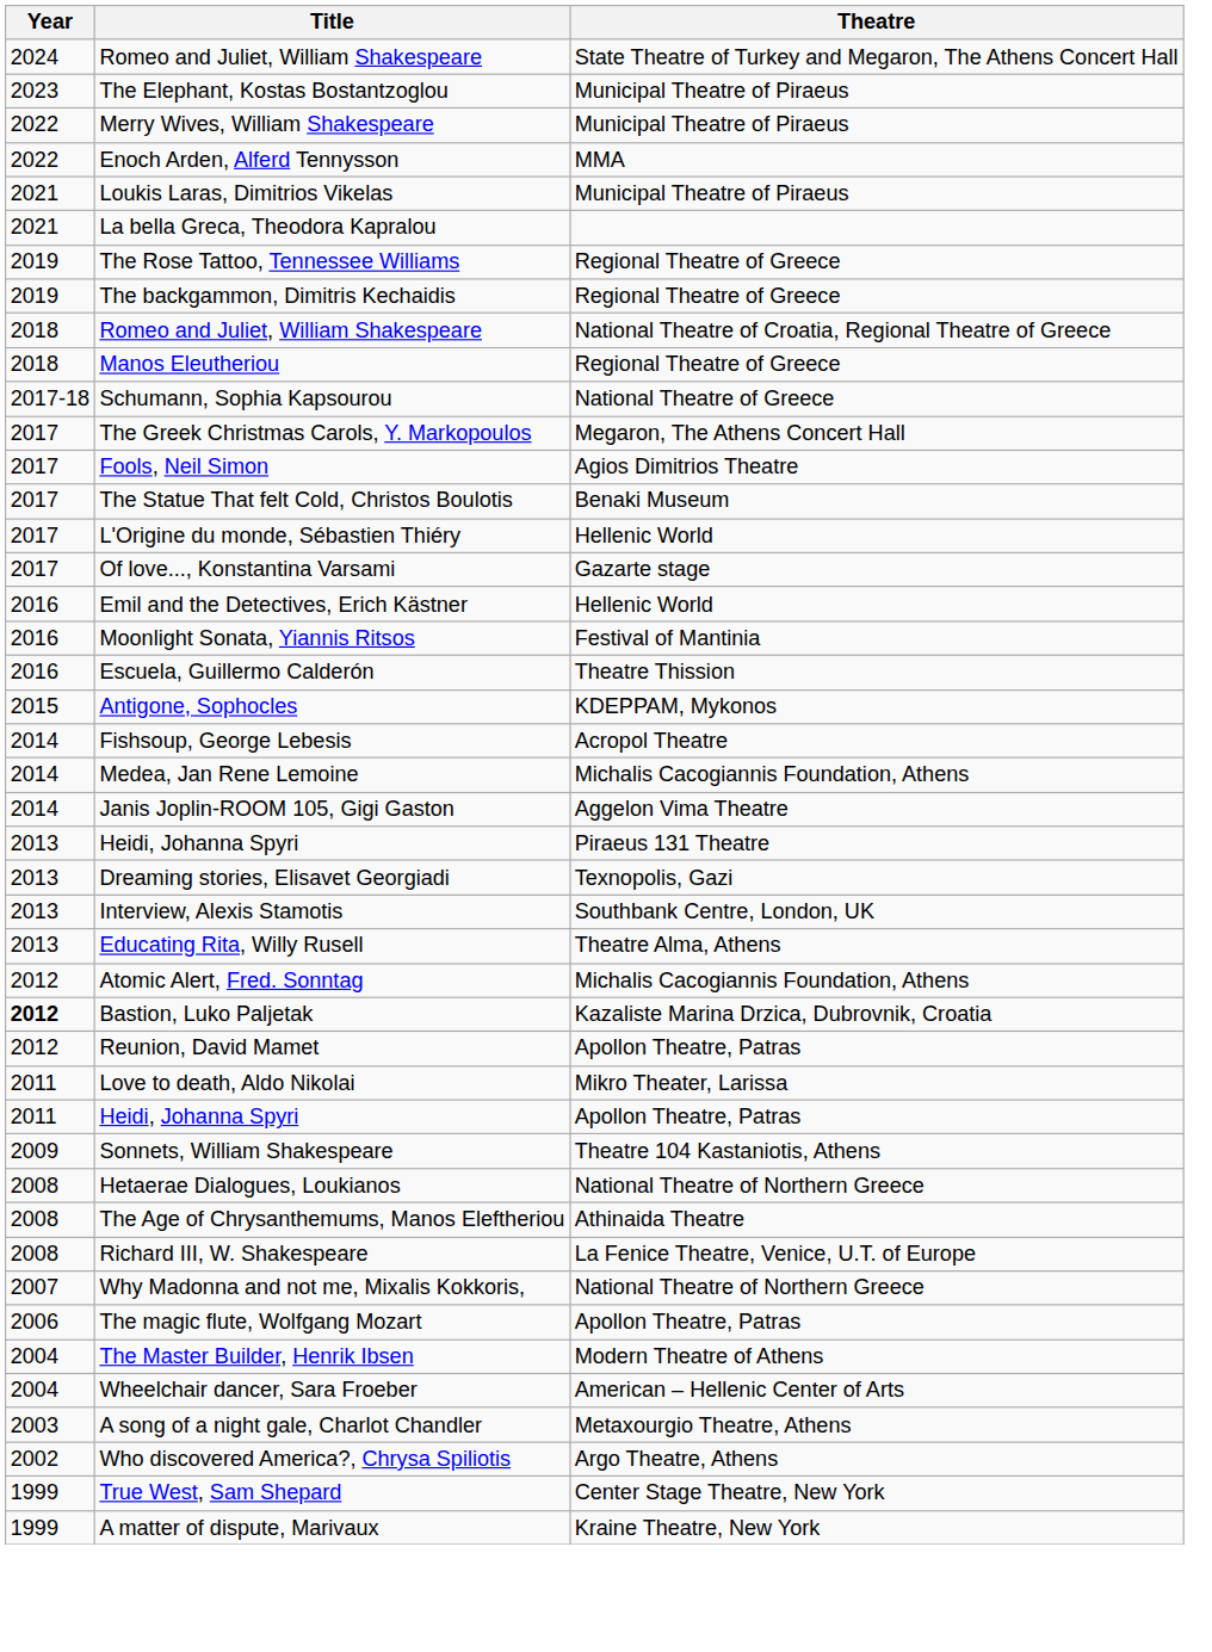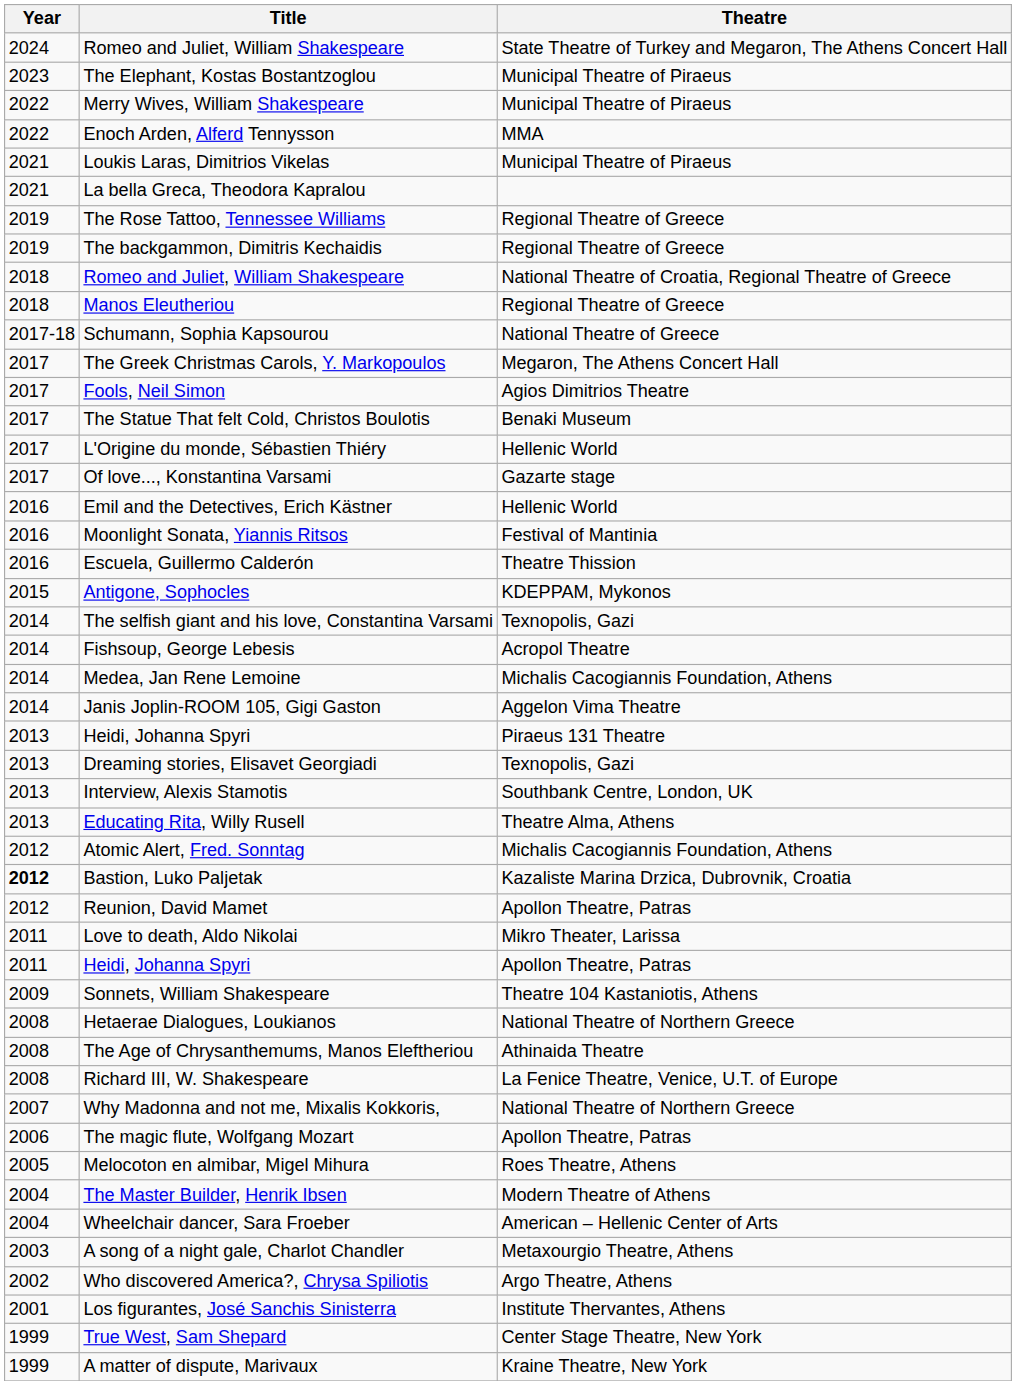+ row: 2014 | The selfish giant and his love, Constantina Varsami | Texnopolis, Gazi
+ row: 2005 | Melocoton en almibar, Migel Mihura | Roes Theatre, Athens
+ row: 2001 | Los figurantes, José Sanchis Sinisterra | Institute Thervantes, Athens
